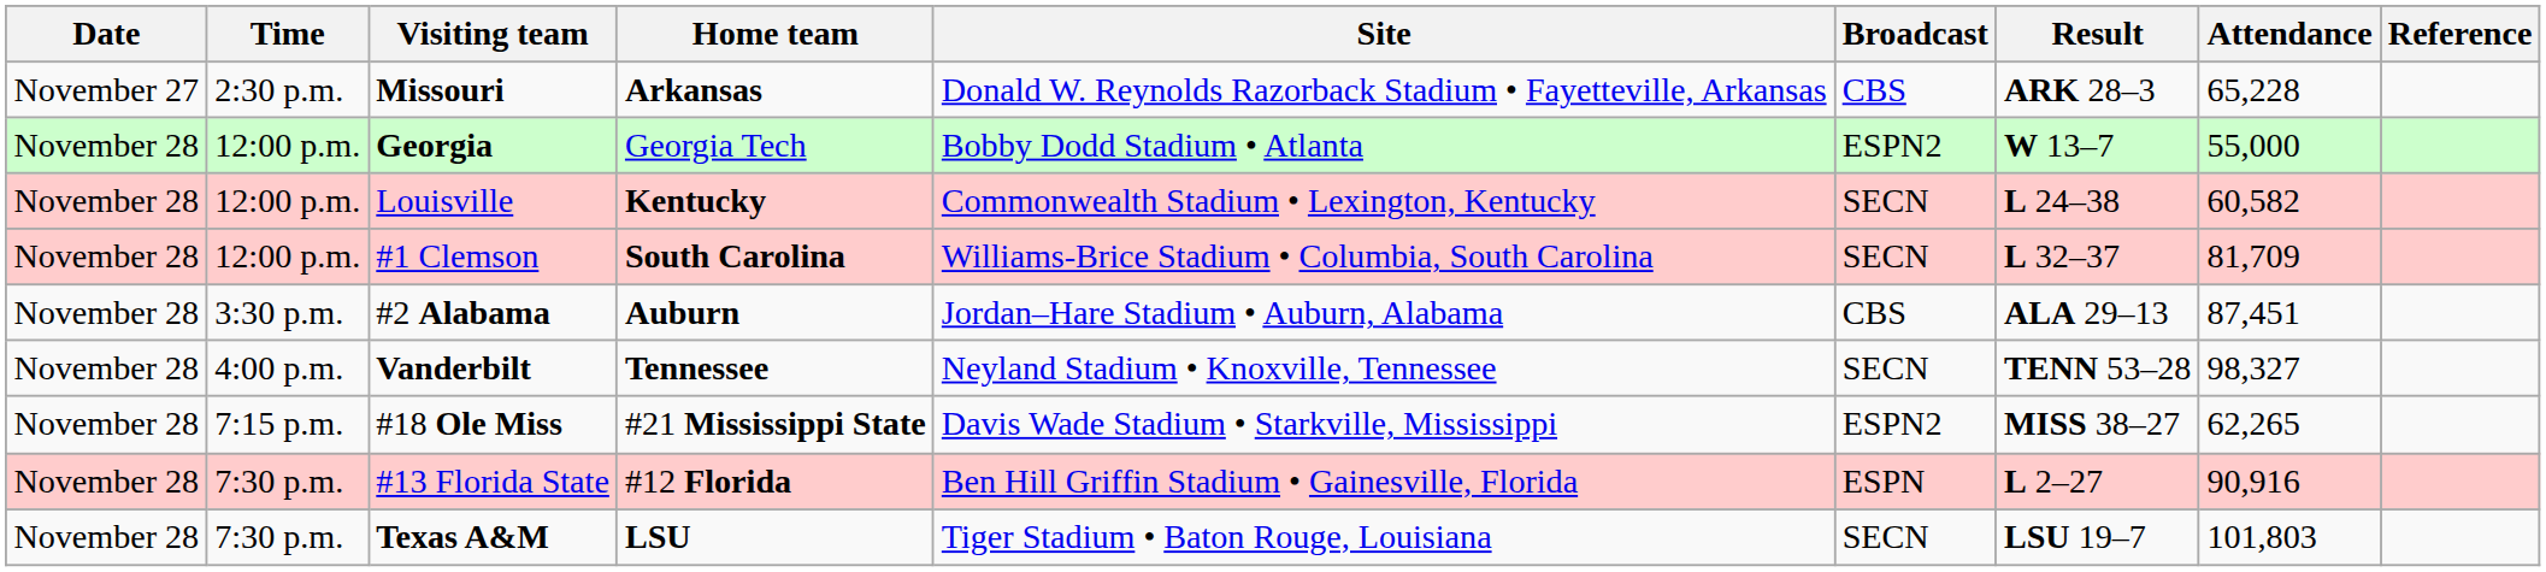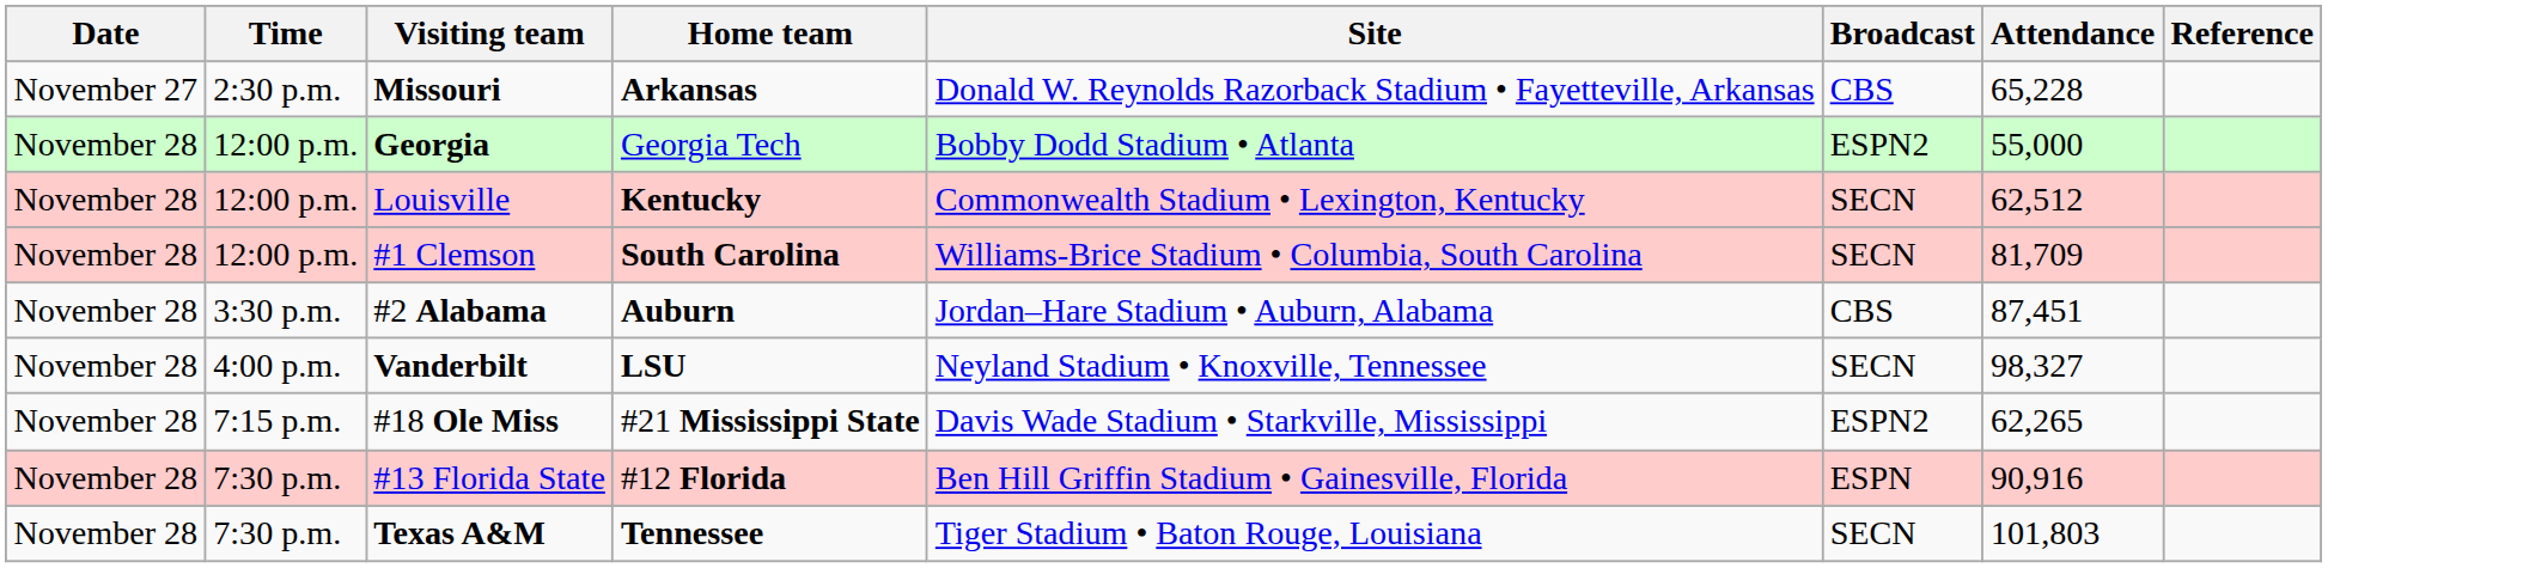- column: Result | ARK 28–3 | W 13–7 | L 24–38 | L 32–37 | ALA 29–13 | TENN 53–28 | MISS 38–27 | L 2–27 | LSU 19–7
Louisville | Attendance: 60,582 -> 62,512
Vanderbilt | Home team: Tennessee -> LSU
Texas A&M | Home team: LSU -> Tennessee
